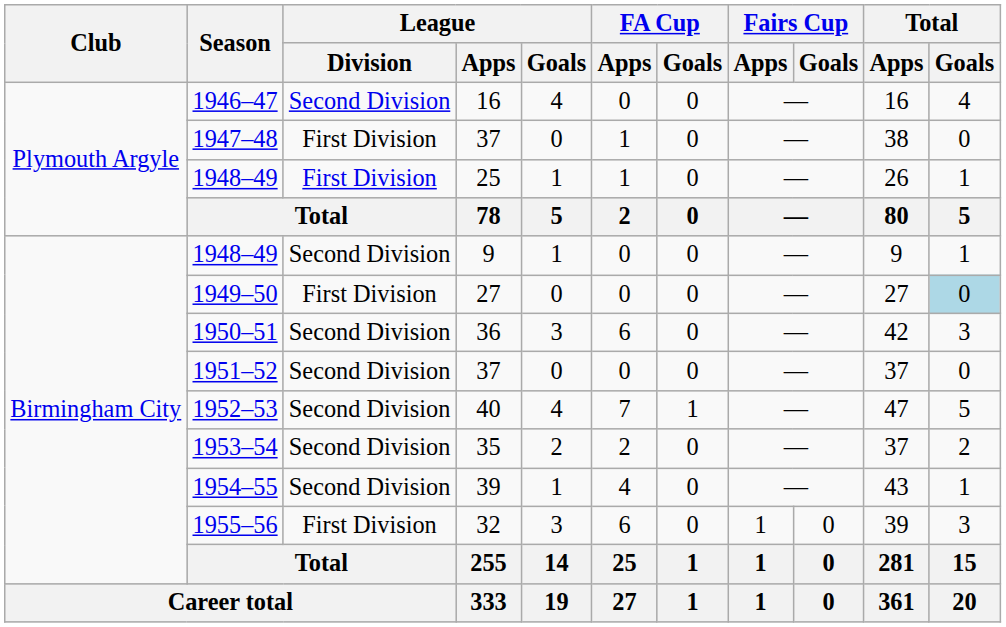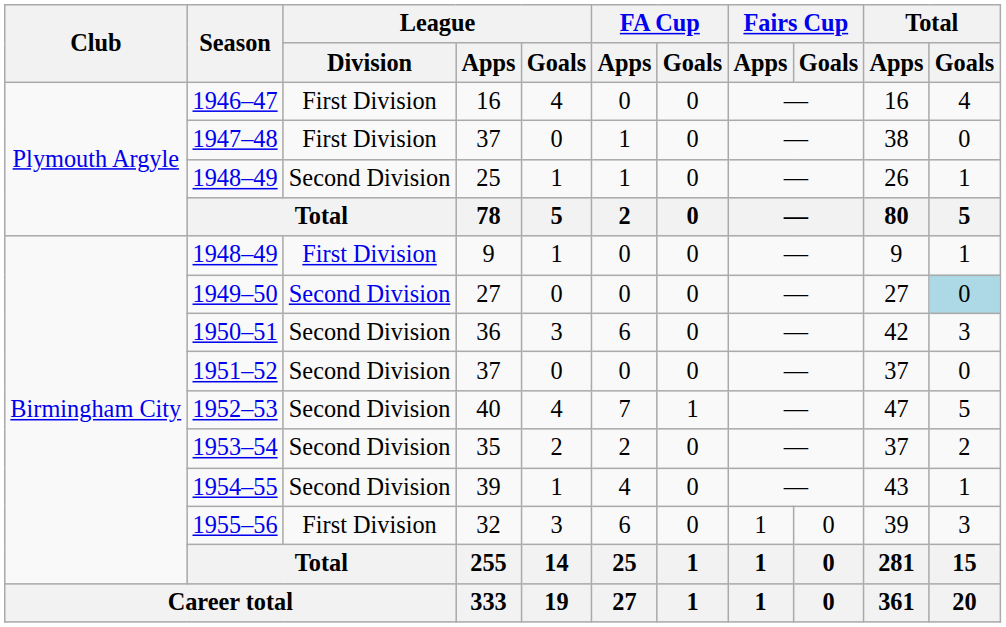1946–47 | League / Division: Second Division -> First Division
1948–49 / 25 | League / Division: First Division -> Second Division
1948–49 / 9 | League / Division: Second Division -> First Division
1949–50 | League / Division: First Division -> Second Division
